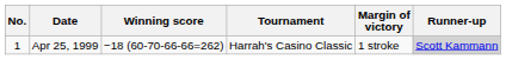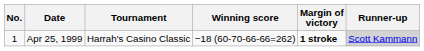columns swapped: Tournament <-> Winning score
Apr 25, 1999 | Margin of victory: normal -> bold
